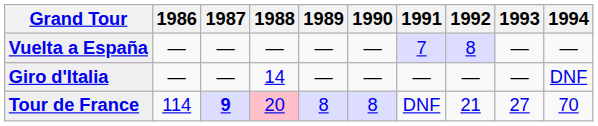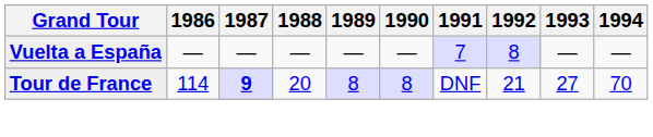- row: Giro d'Italia | — | — | 14 | — | — | — | — | — | DNF
Tour de France | 1988: pink background -> no background
